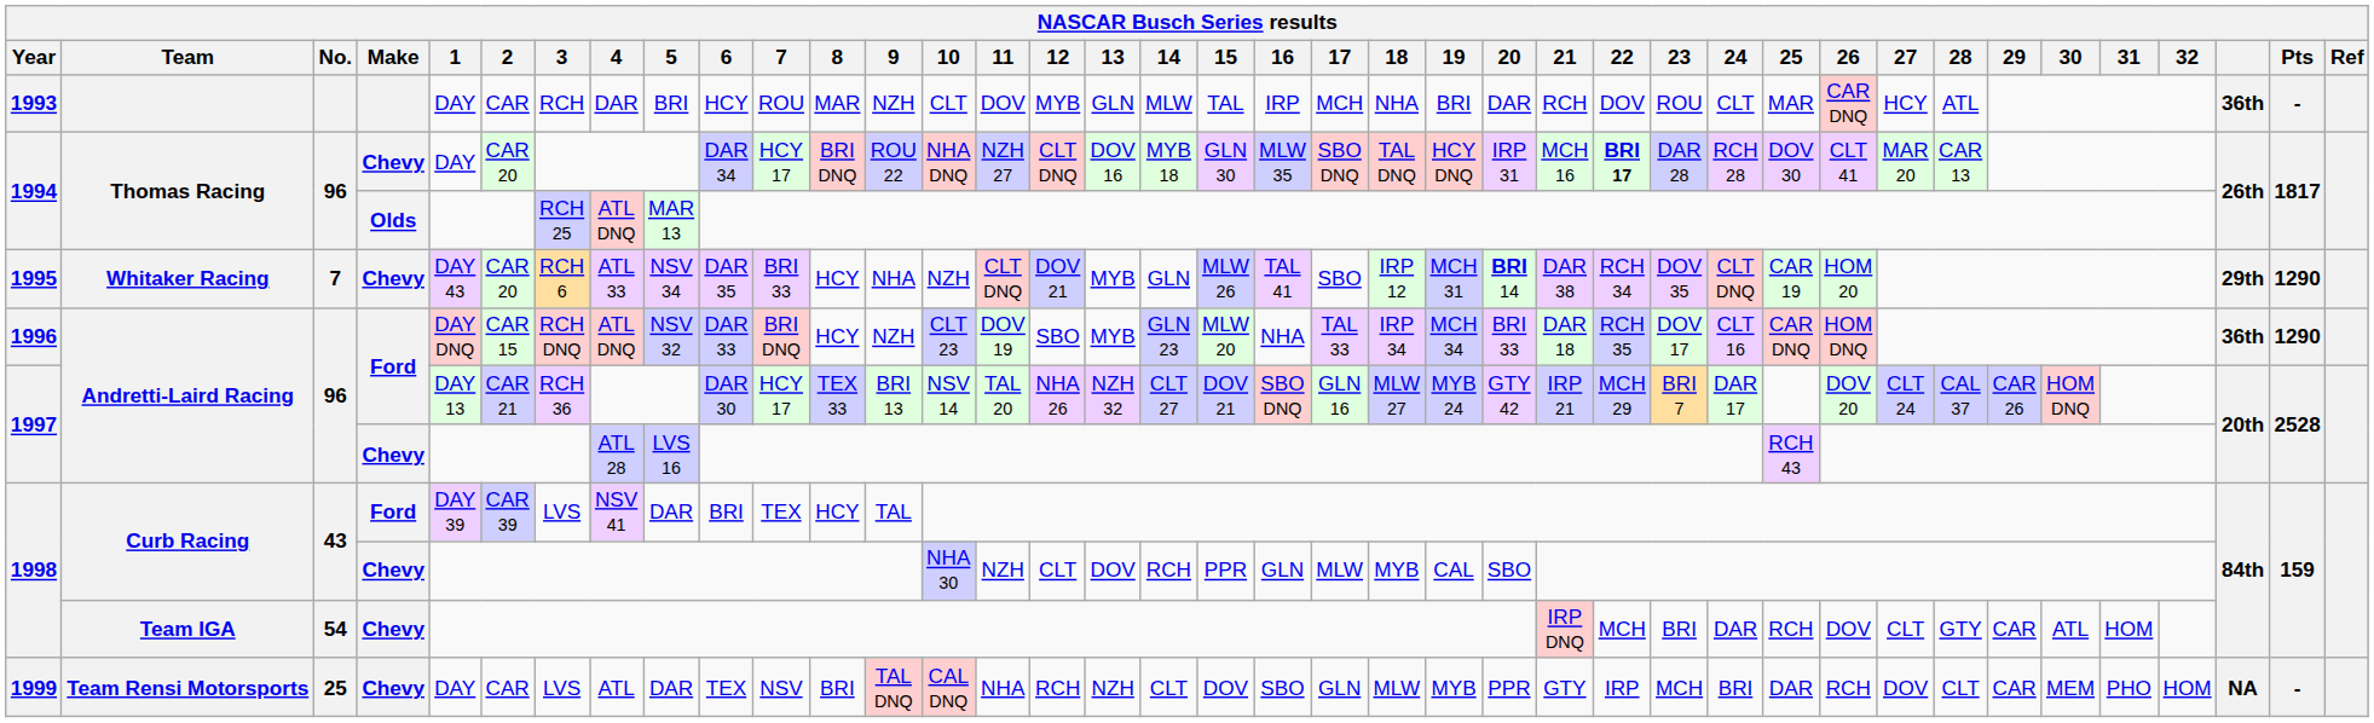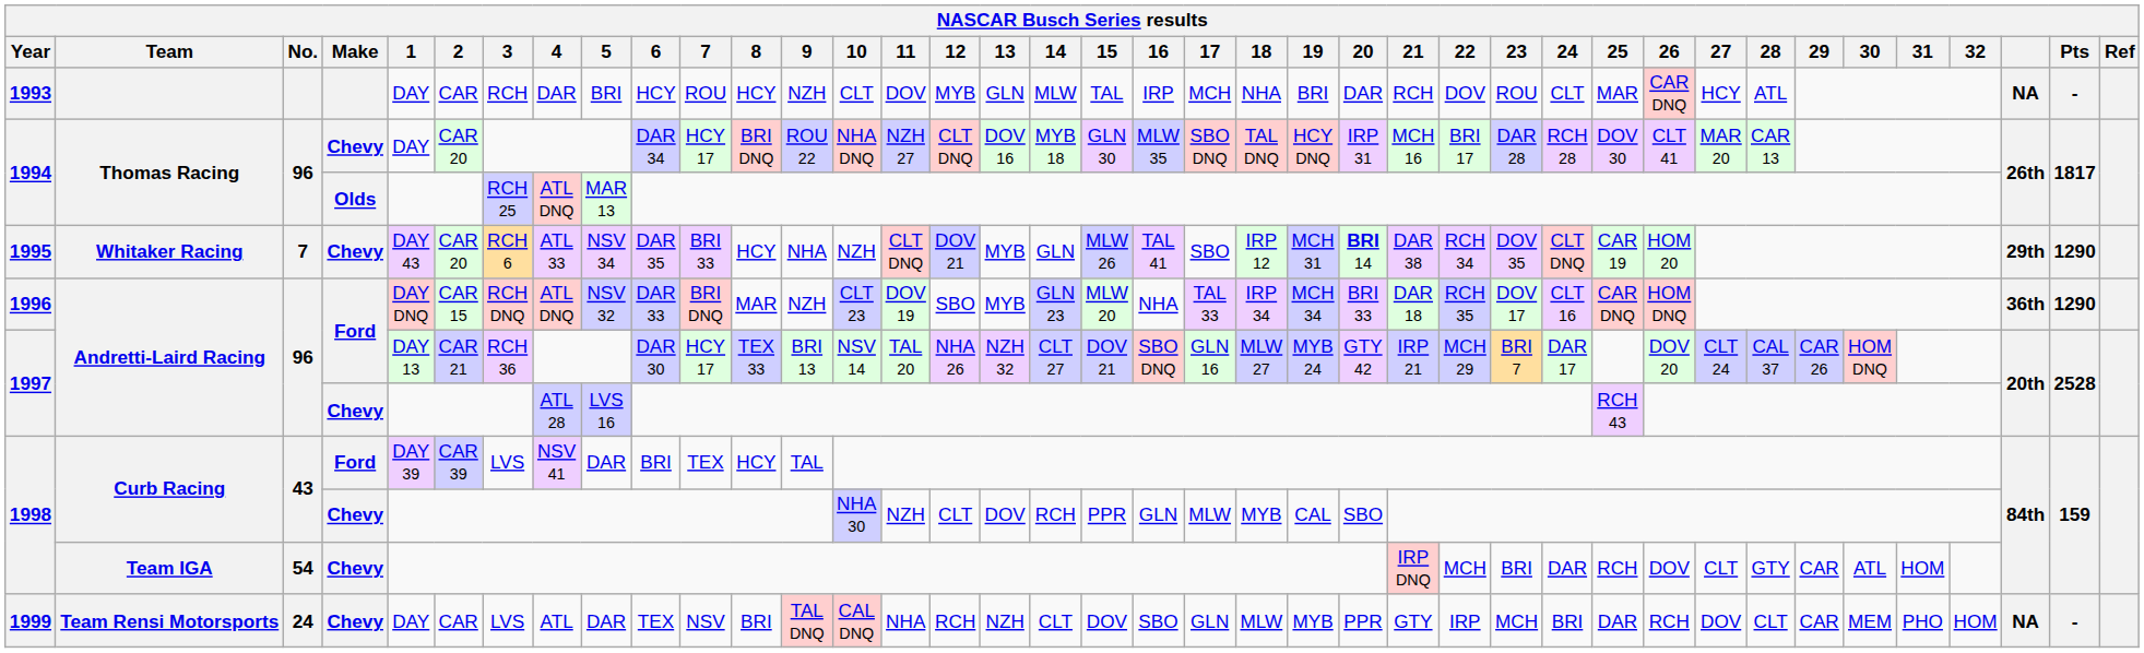1993 | 8: MAR -> HCY
1993 | column 37: 36th -> NA
1994 / Chevy | 22: bold -> normal
1996 | 8: HCY -> MAR
1999 | No.: 25 -> 24
